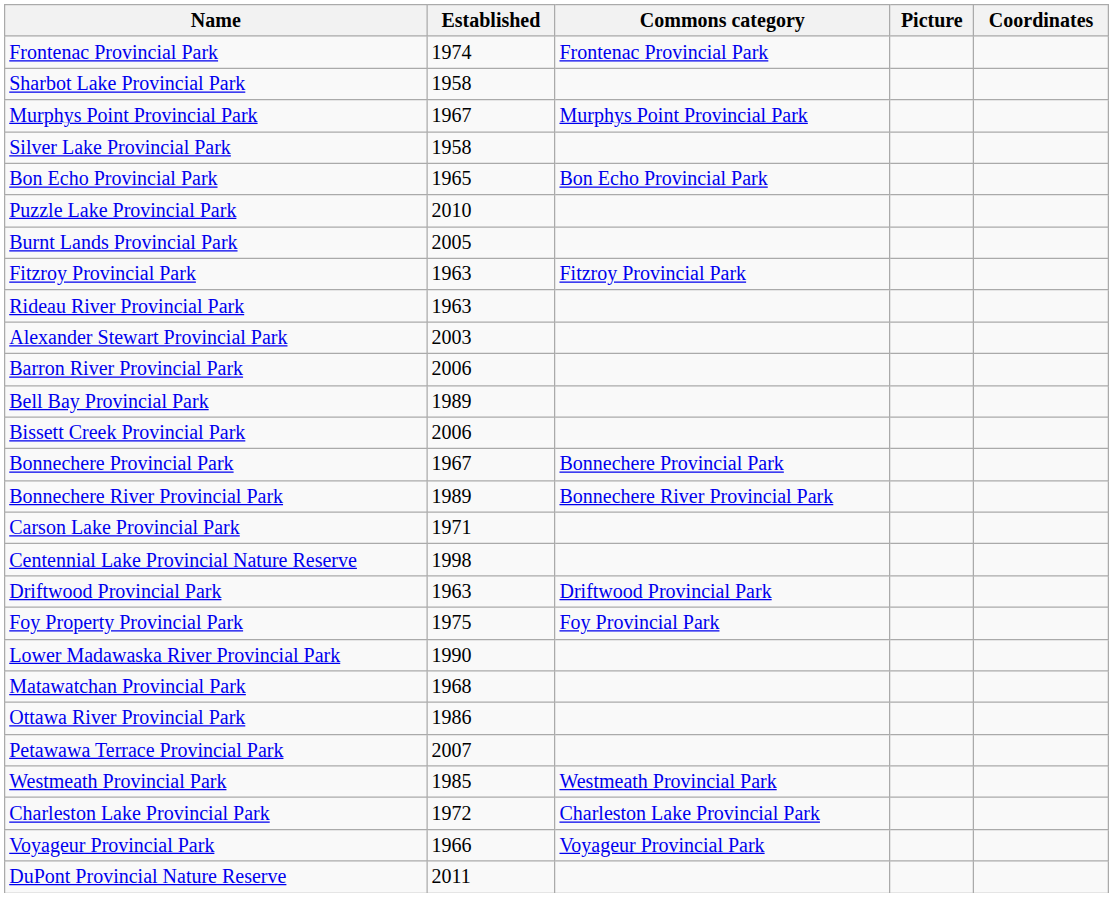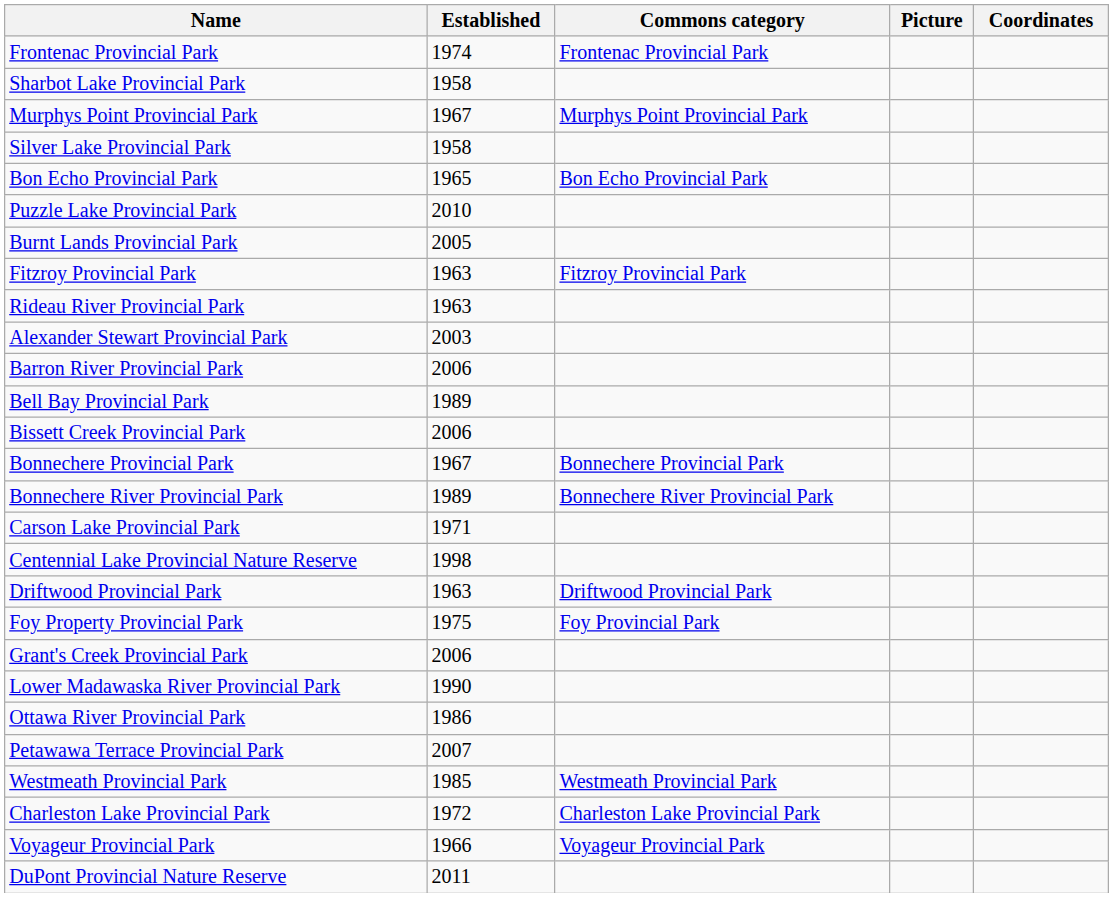+ row: Grant's Creek Provincial Park | 2006
- row: Matawatchan Provincial Park | 1968
